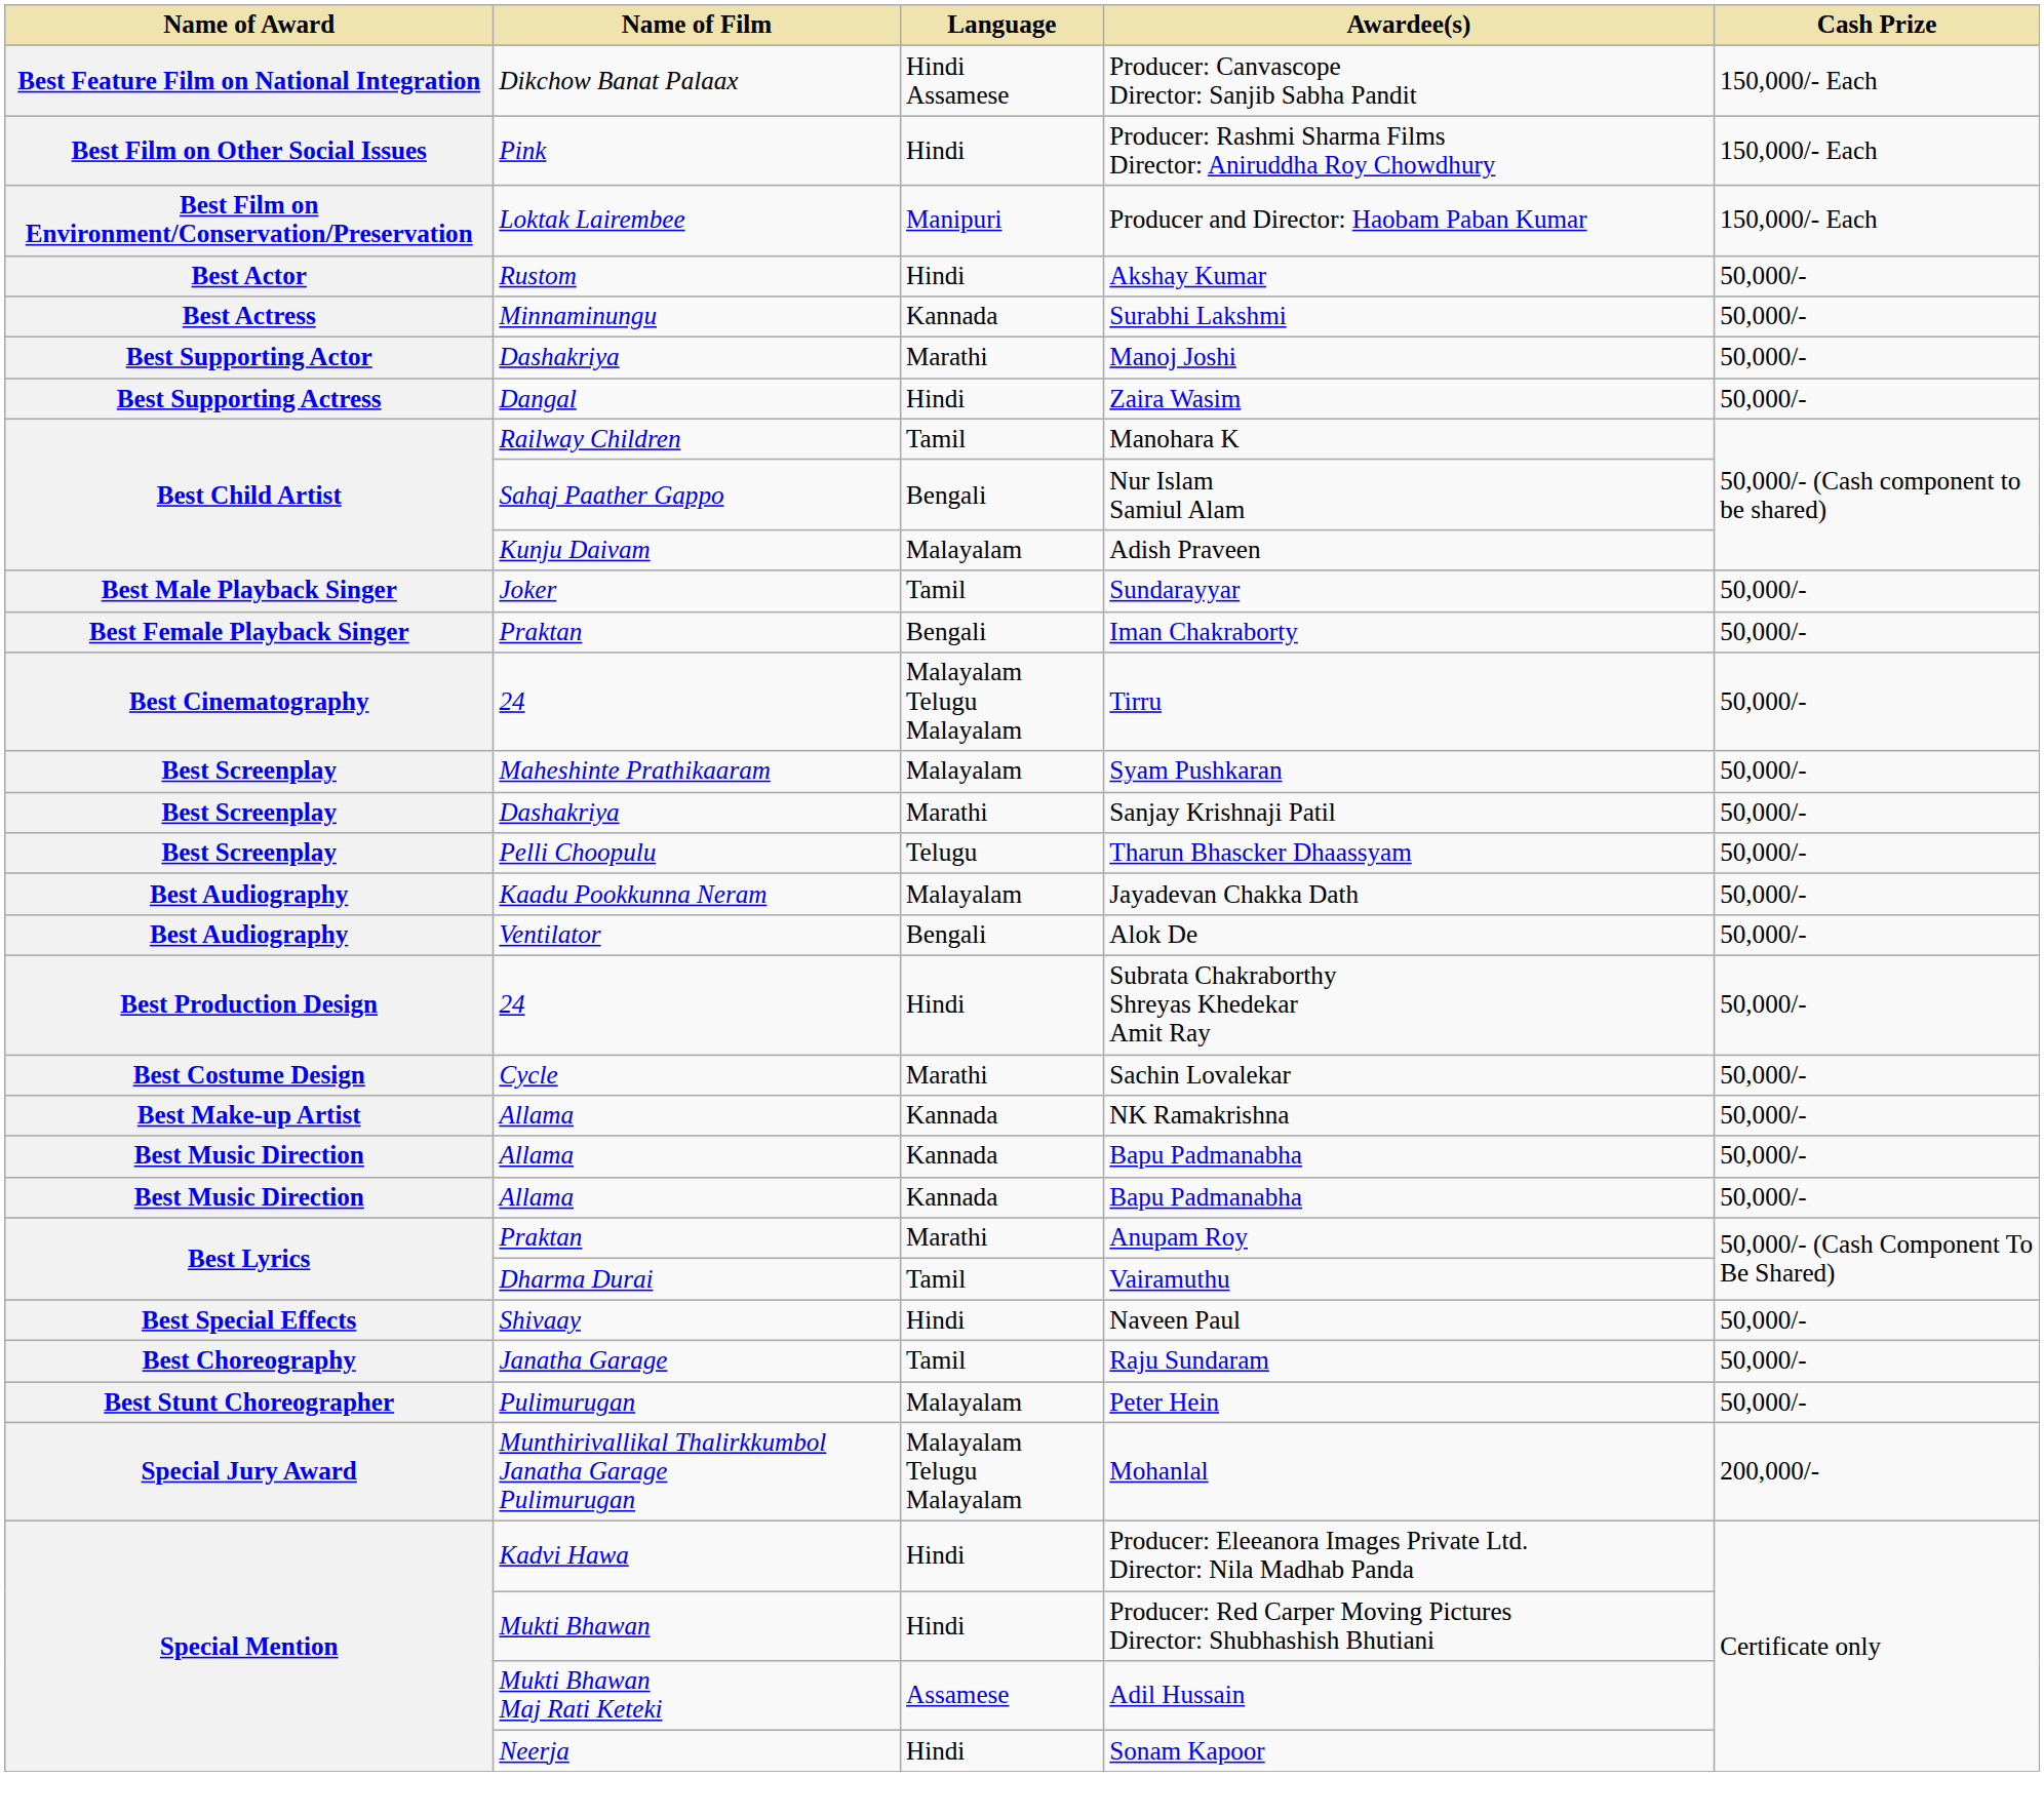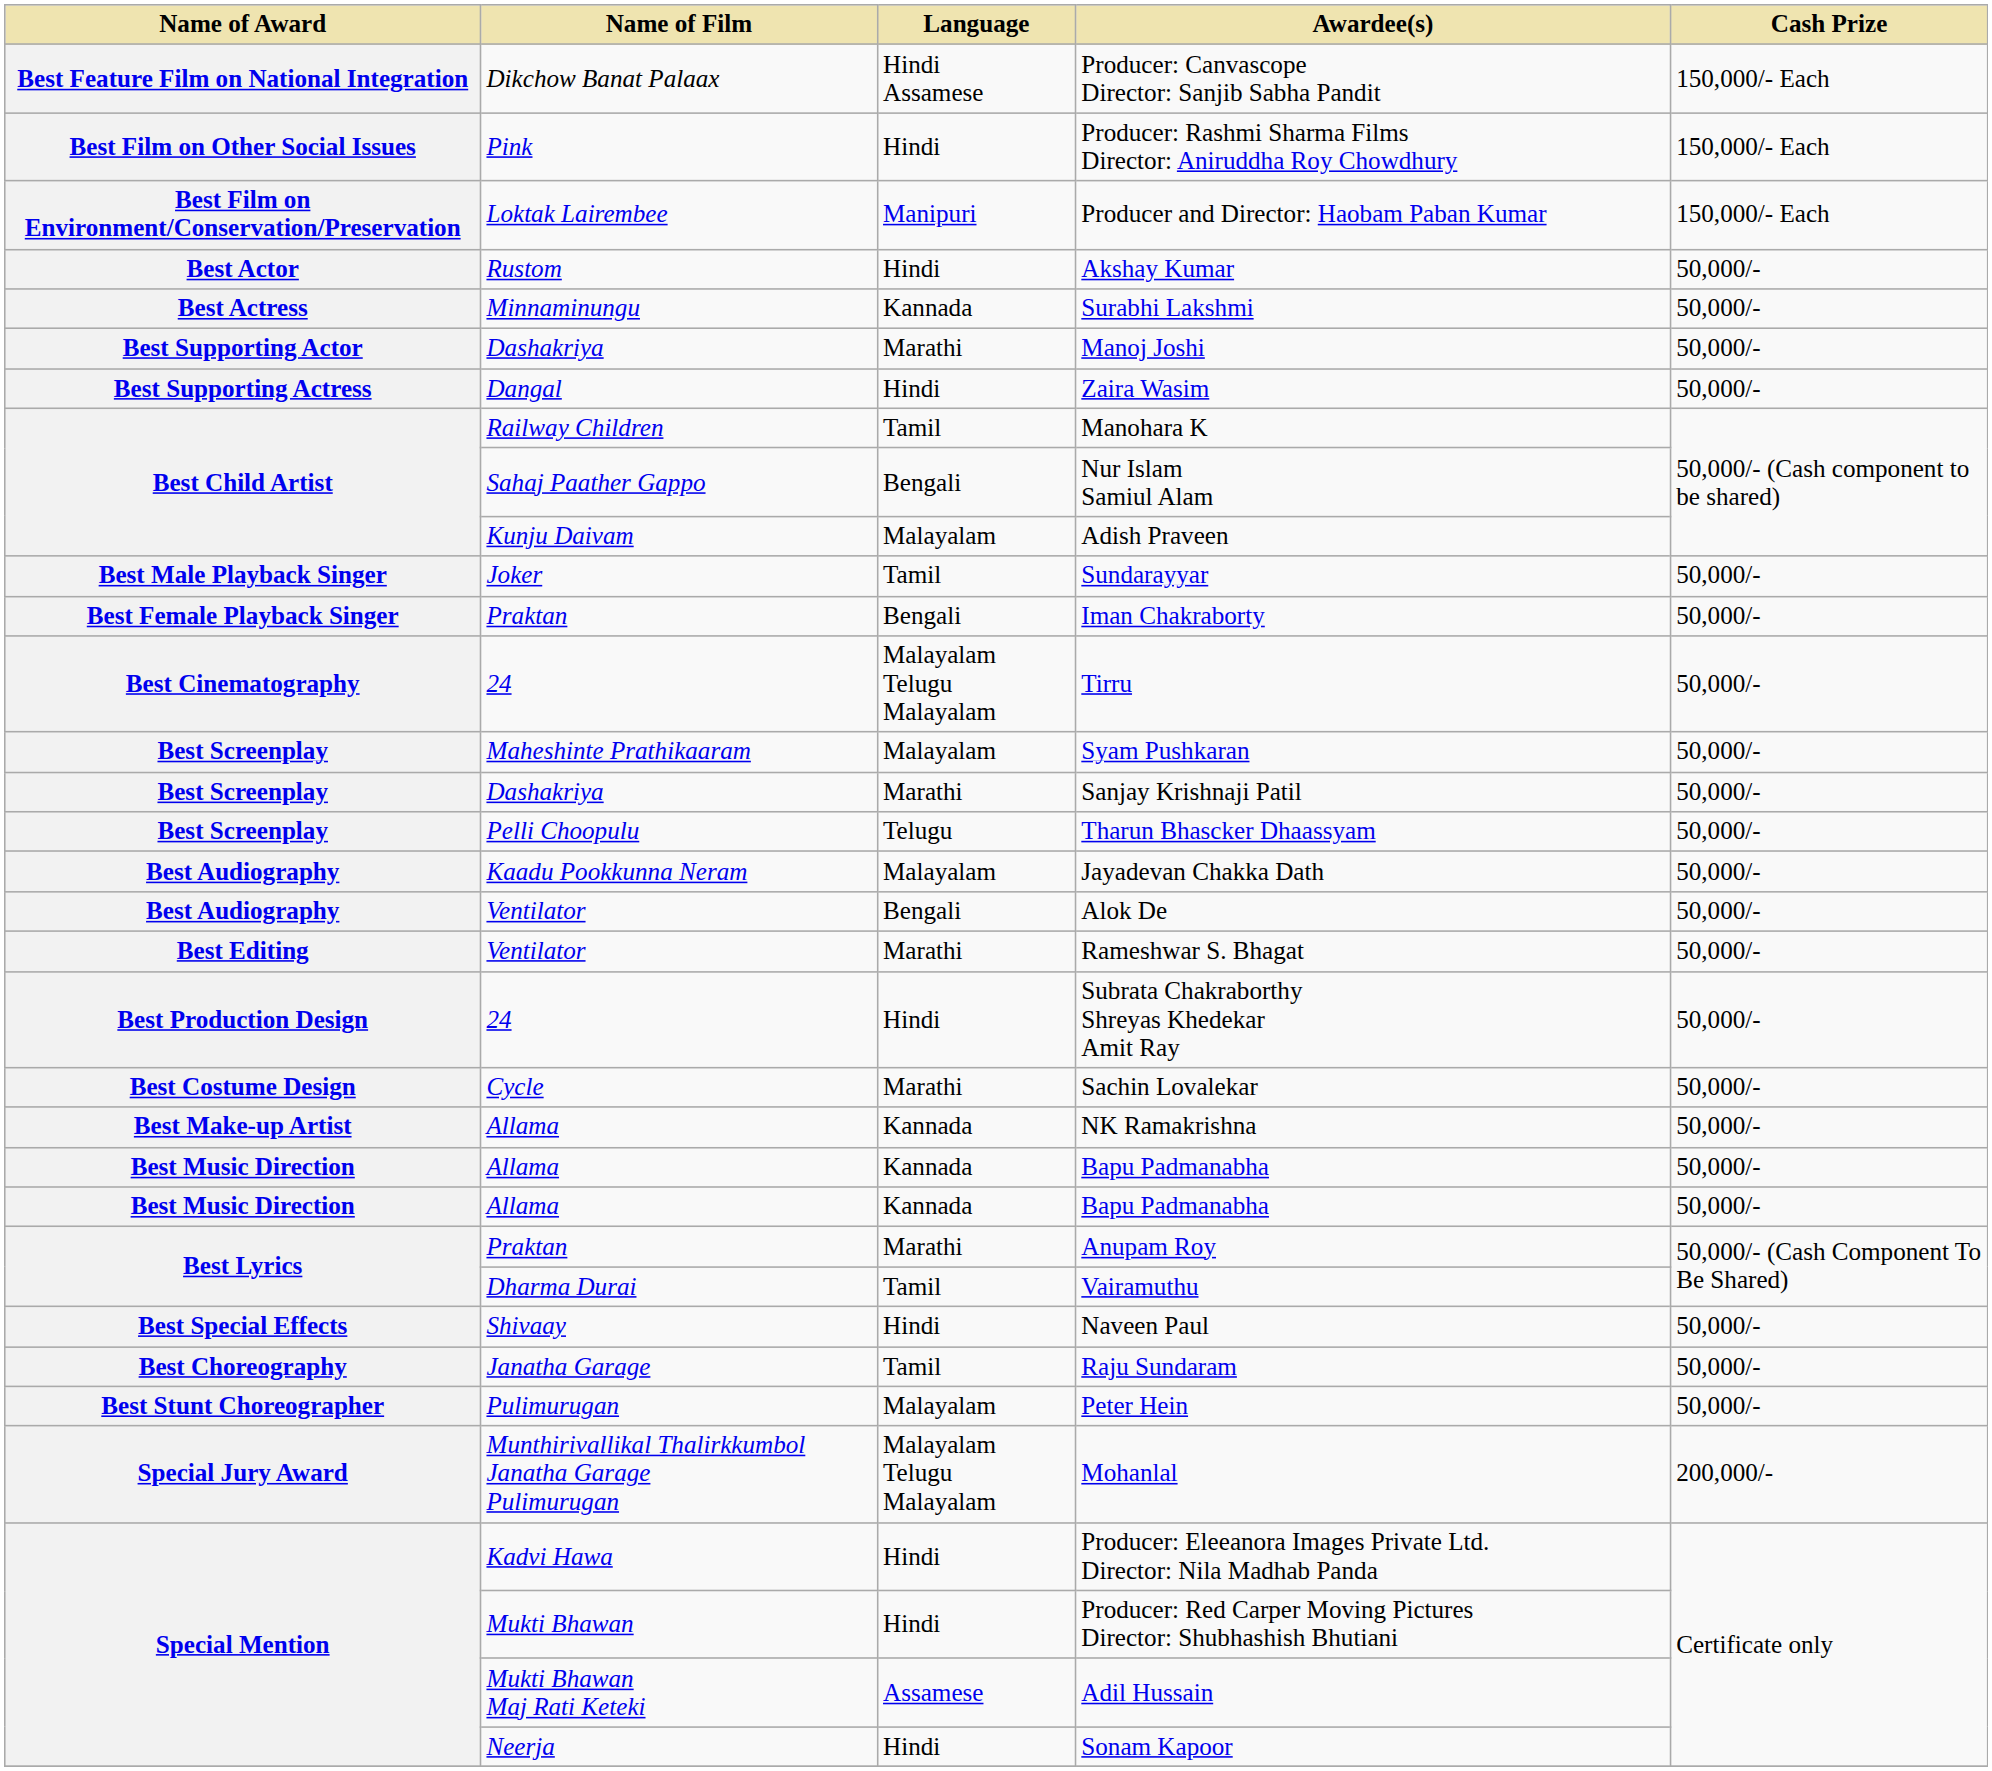+ row: Best Editing | Ventilator | Marathi | Rameshwar S. Bhagat | 50,000/-
